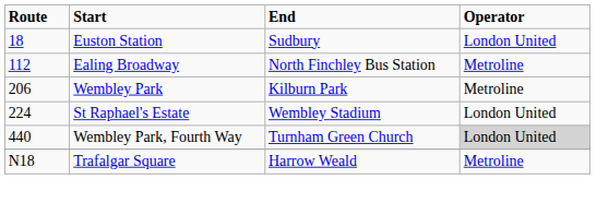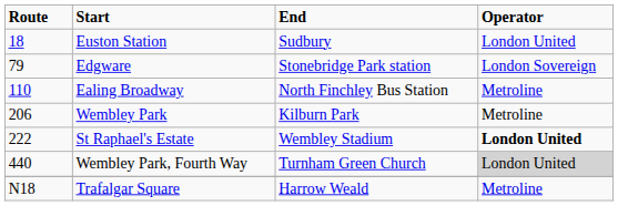+ row: 79 | Edgware | Stonebridge Park station | London Sovereign
Ealing Broadway | Route: 112 -> 110
St Raphael's Estate | Route: 224 -> 222
St Raphael's Estate | Operator: normal -> bold
